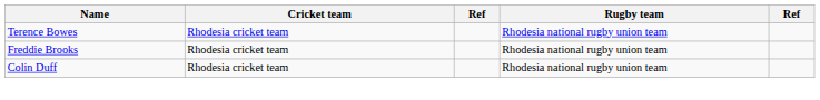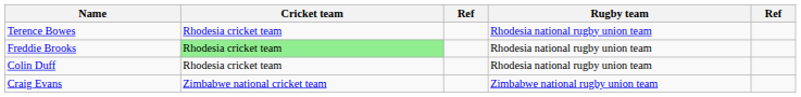Freddie Brooks | Cricket team: no background -> lightgreen background
+ row: Craig Evans | Zimbabwe national cricket team | Zimbabwe national rugby union team
